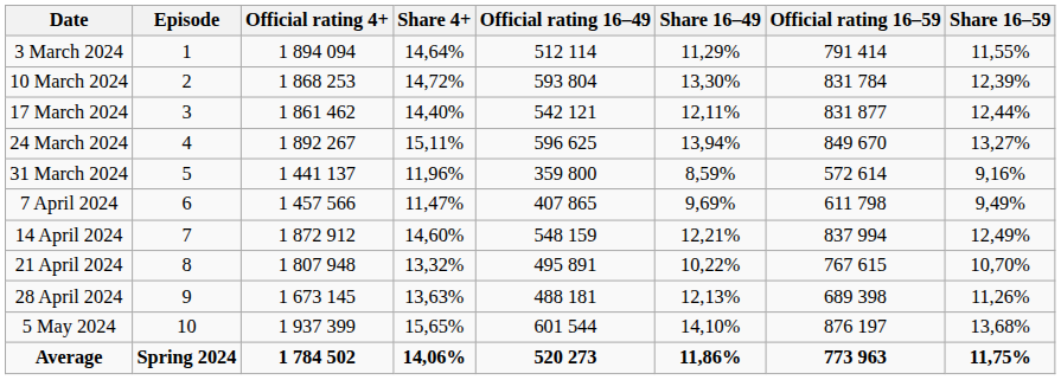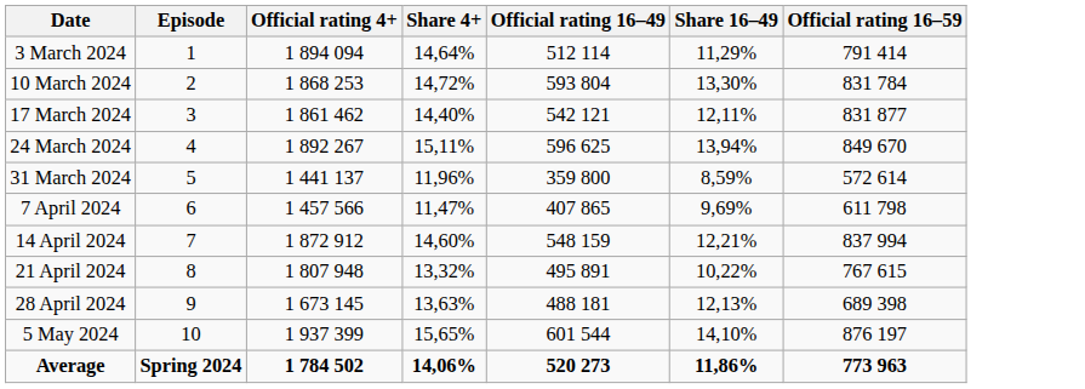- column: Share 16–59 | 11,55% | 12,39% | 12,44% | 13,27% | 9,16% | 9,49% | 12,49% | 10,70% | 11,26% | 13,68% | 11,75%
